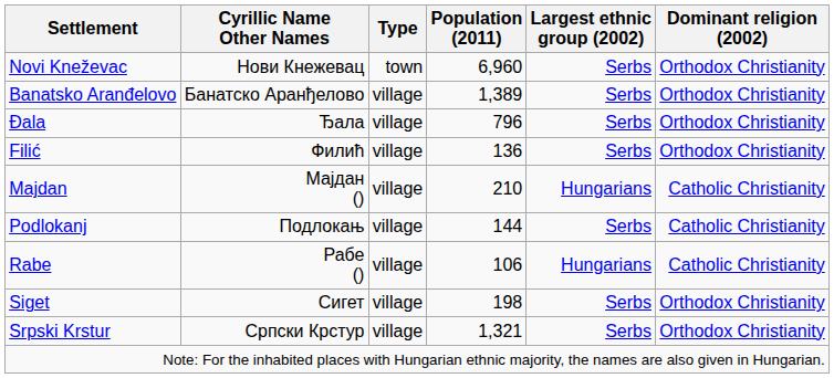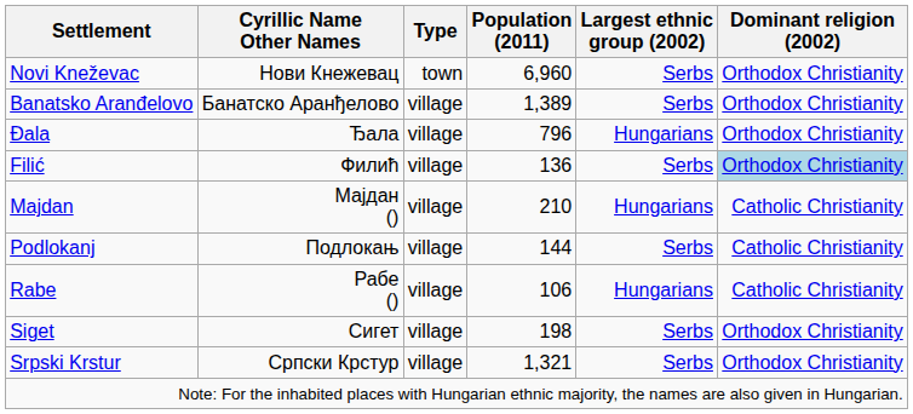Đala | Largest ethnic group (2002): Serbs -> Hungarians
Filić | Dominant religion (2002): no background -> lightblue background
